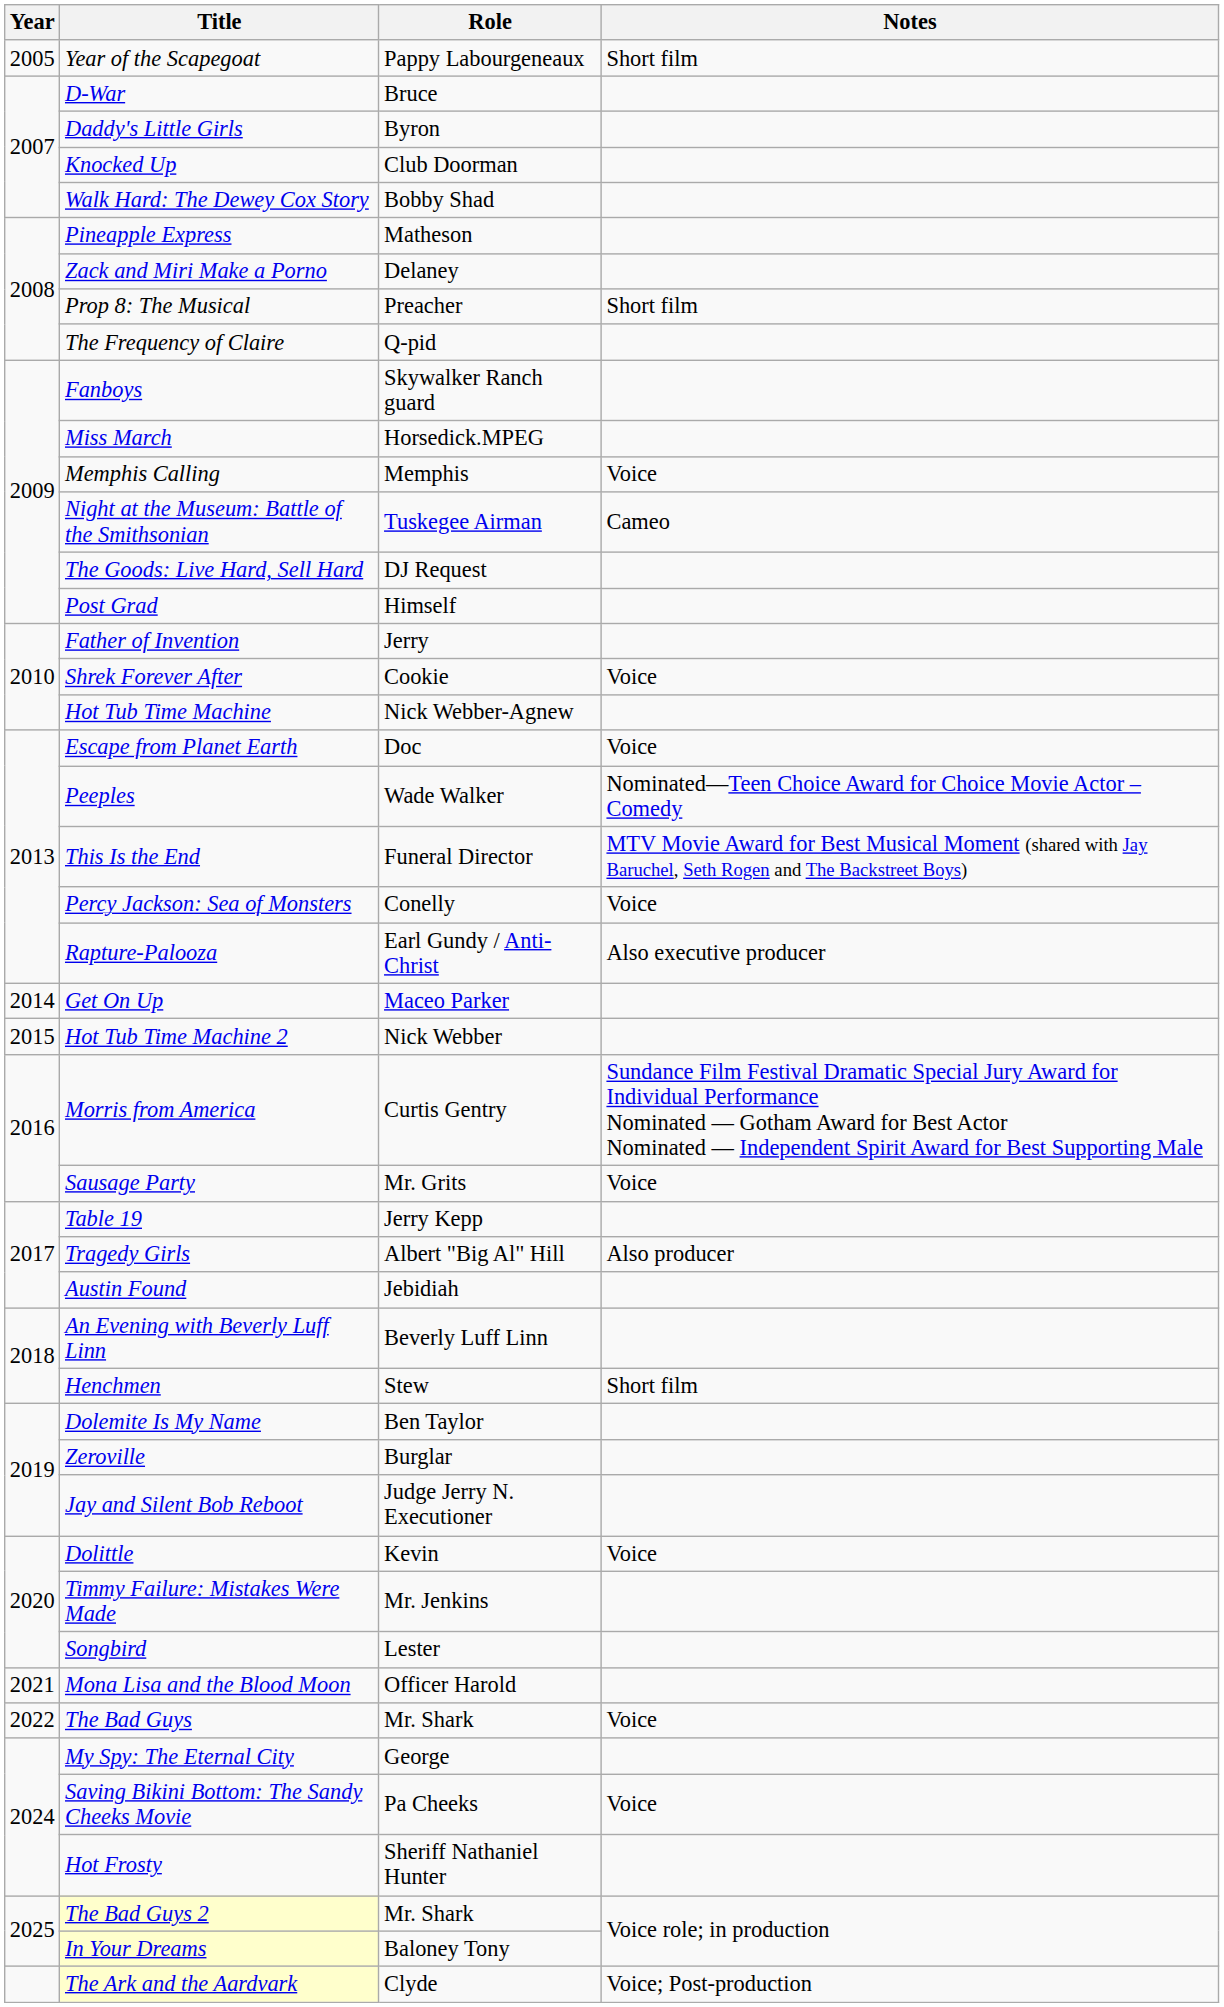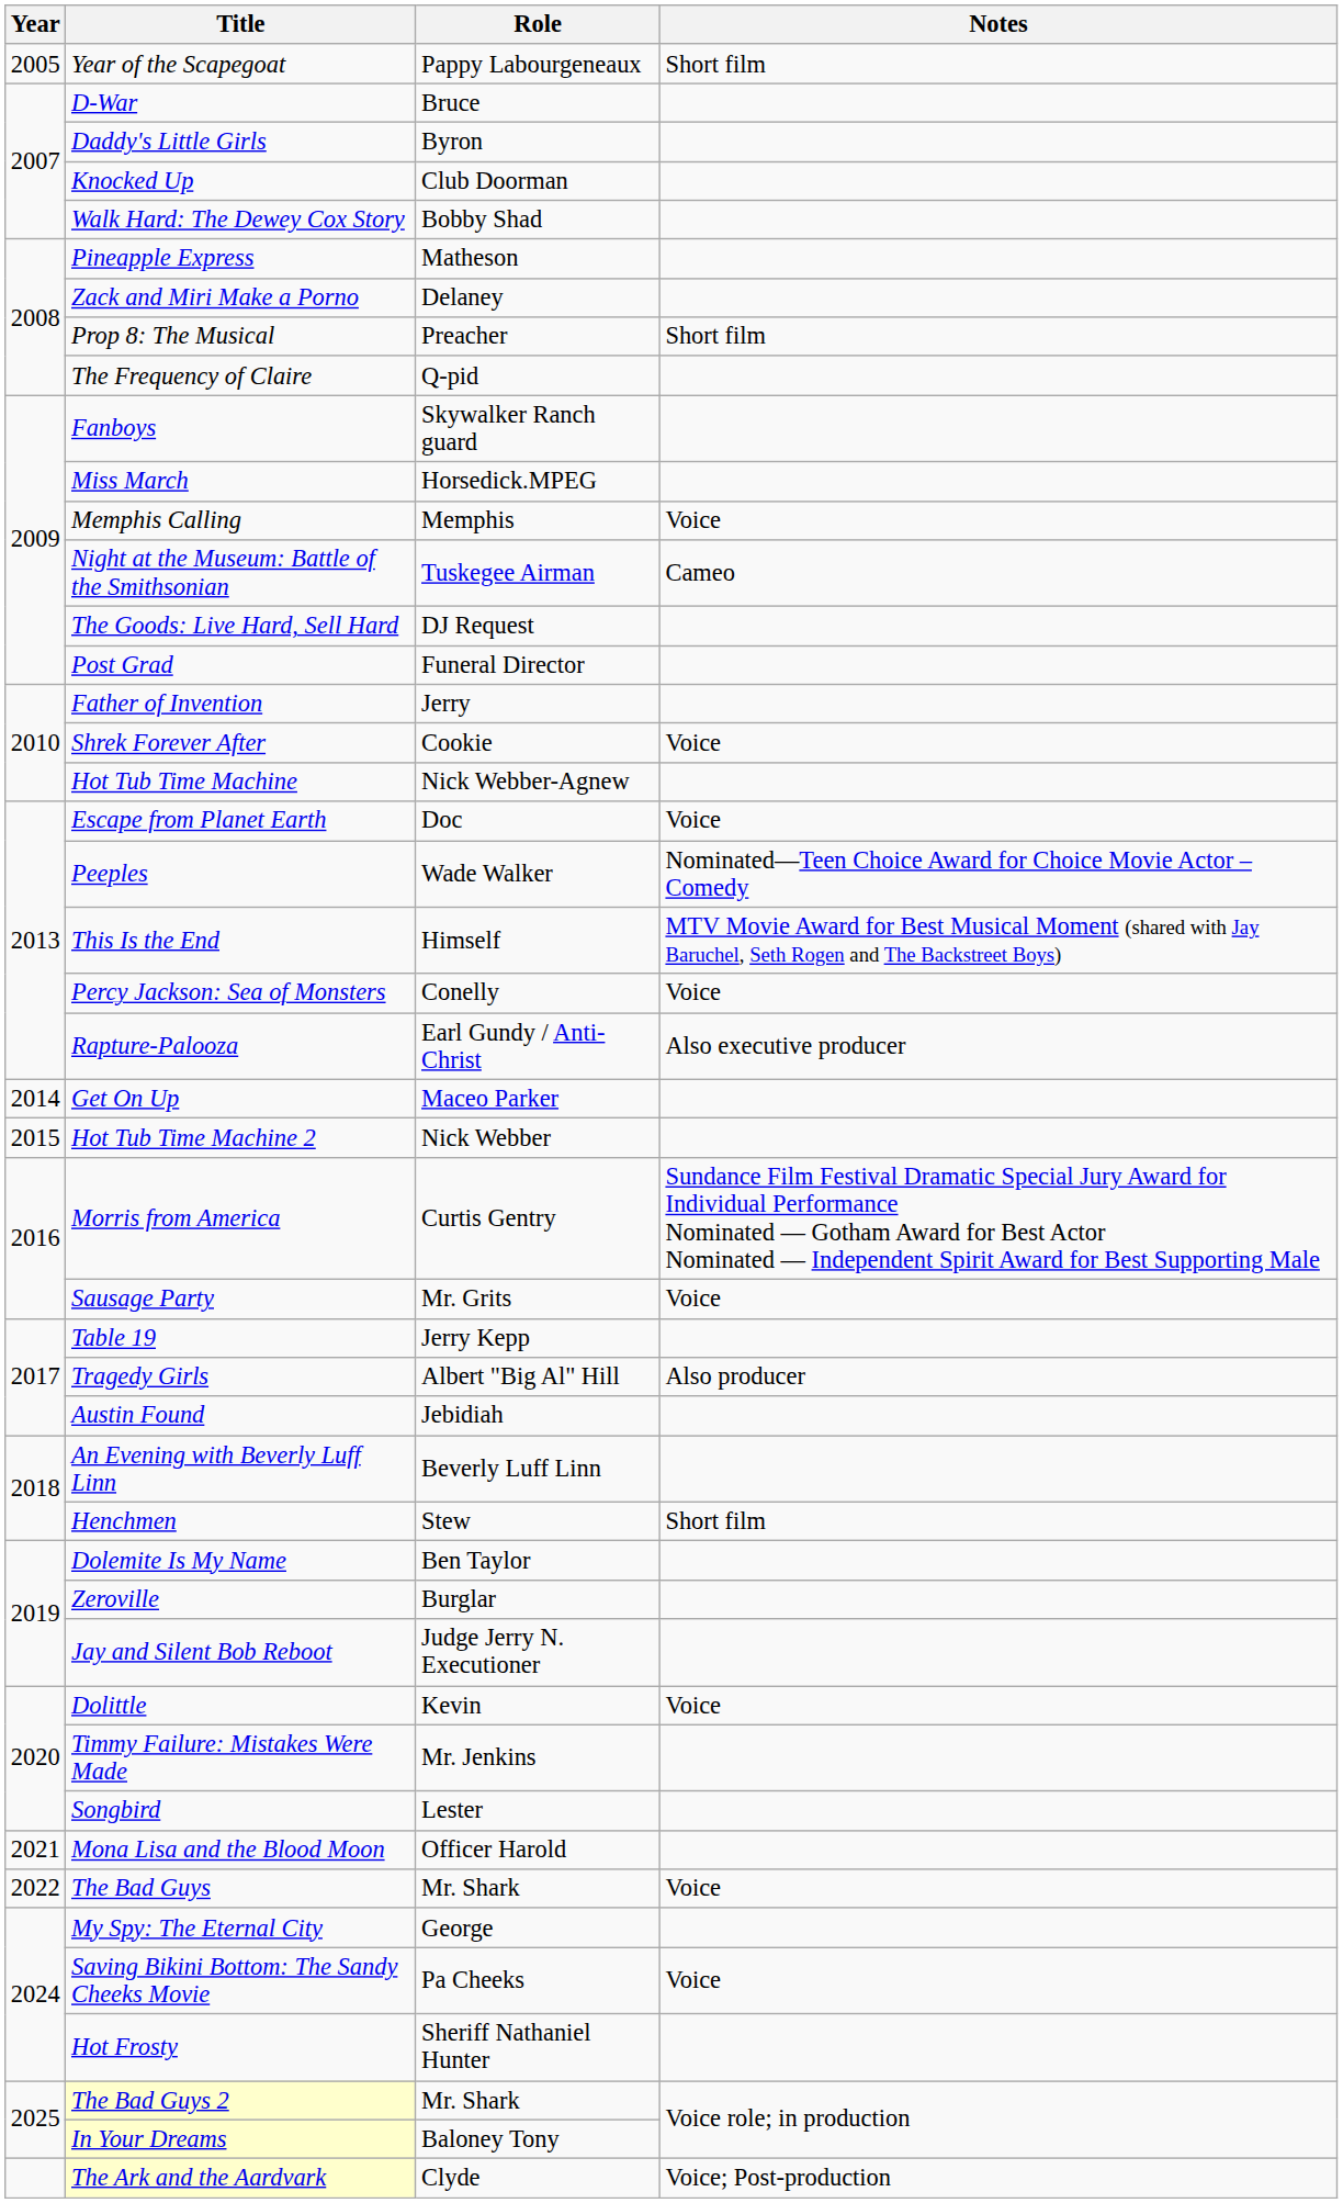Post Grad | Role: Himself -> Funeral Director
This Is the End | Role: Funeral Director -> Himself
